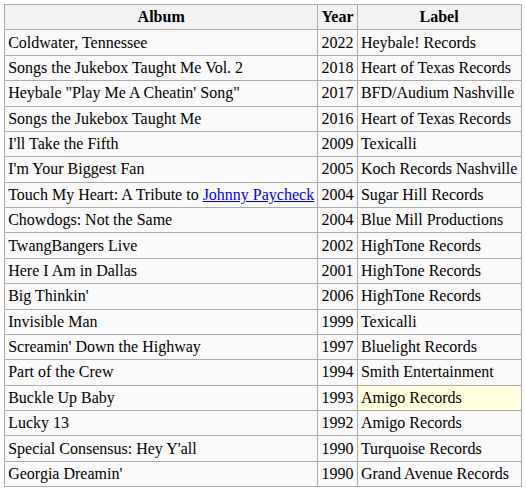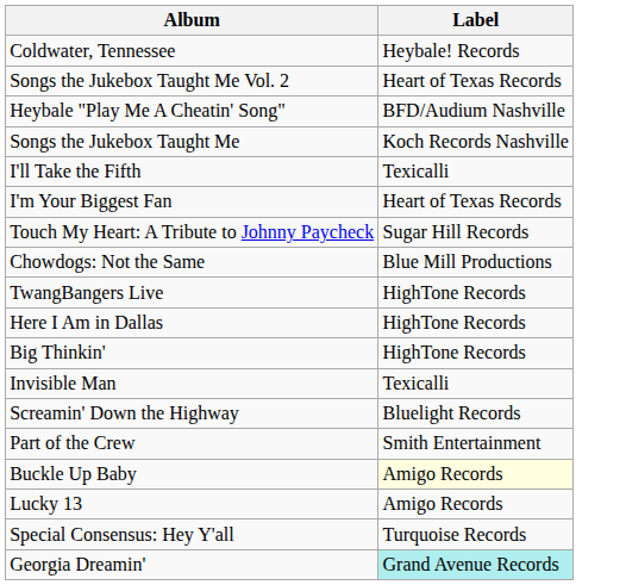- column: Year | 2022 | 2018 | 2017 | 2016 | 2009 | 2005 | 2004 | 2004 | 2002 | 2001 | 2006 | 1999 | 1997 | 1994 | 1993 | 1992 | 1990 | 1990
Songs the Jukebox Taught Me | Label: Heart of Texas Records -> Koch Records Nashville
I'm Your Biggest Fan | Label: Koch Records Nashville -> Heart of Texas Records
Georgia Dreamin' | Label: no background -> paleturquoise background
